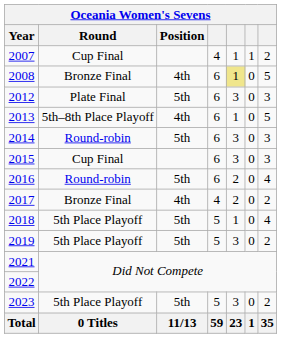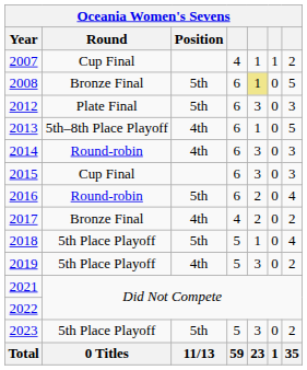2008 | Position: 4th -> 5th
2014 | Position: 5th -> 4th
2019 | Position: 5th -> 4th
